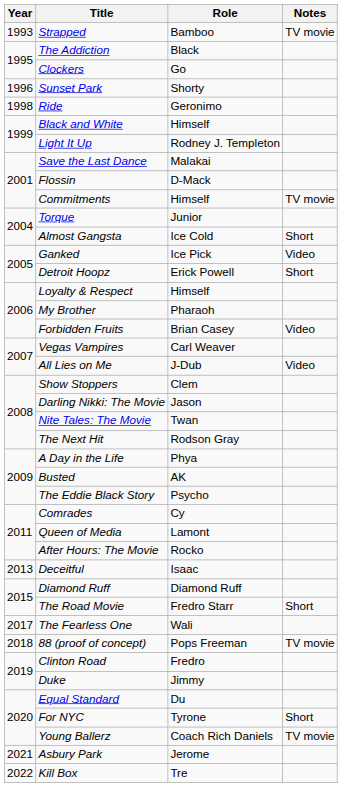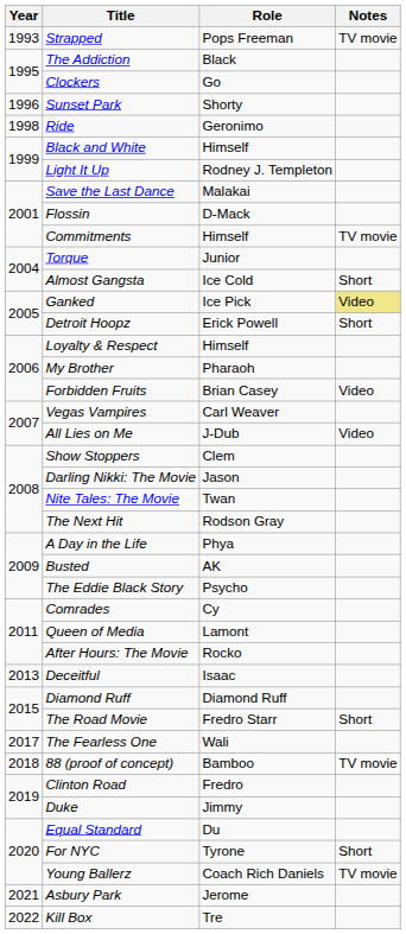Strapped | Role: Bamboo -> Pops Freeman
Ganked | Notes: no background -> khaki background
88 (proof of concept) | Role: Pops Freeman -> Bamboo
